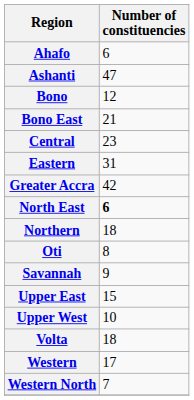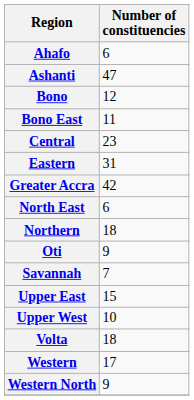Bono East | Number of constituencies: 21 -> 11
North East | Number of constituencies: bold -> normal
Oti | Number of constituencies: 8 -> 9
Savannah | Number of constituencies: 9 -> 7
Western North | Number of constituencies: 7 -> 9
